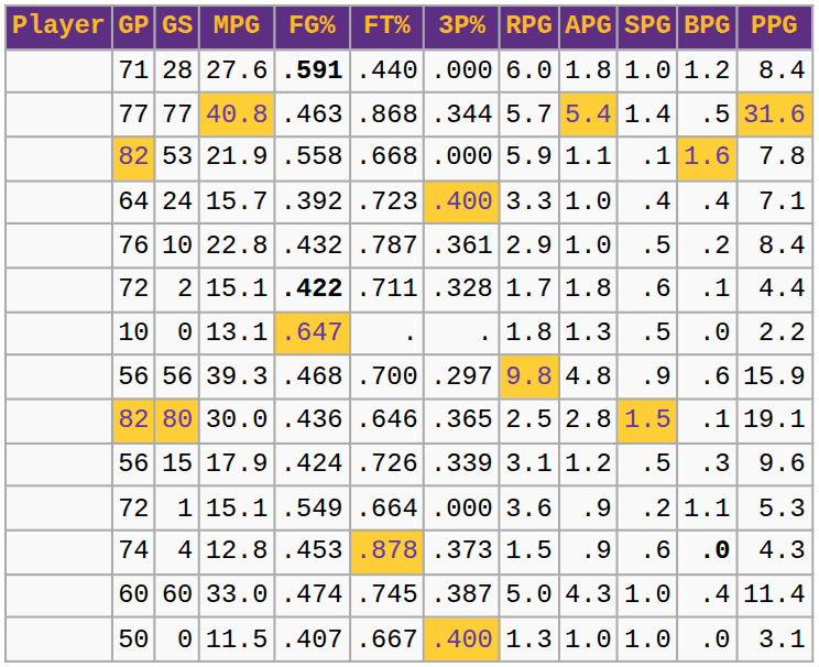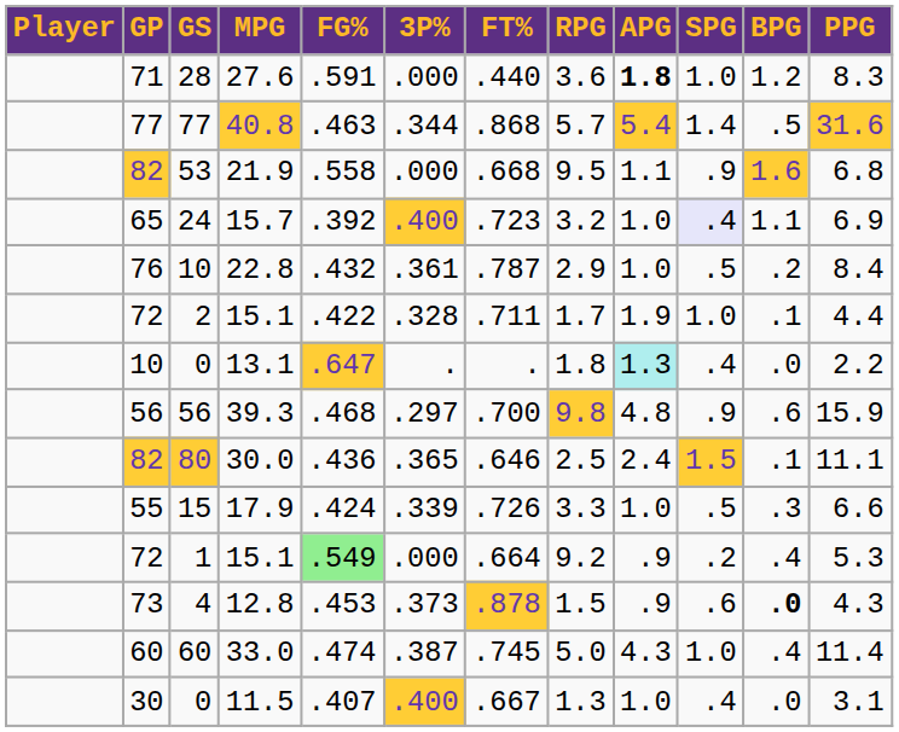columns swapped: 3P% <-> FT%
28 | FG%: bold -> normal
28 | RPG: 6.0 -> 3.6
28 | APG: normal -> bold
28 | PPG: 8.4 -> 8.3
53 | RPG: 5.9 -> 9.5
53 | SPG: .1 -> .9
53 | PPG: 7.8 -> 6.8
24 | GP: 64 -> 65
24 | RPG: 3.3 -> 3.2
24 | SPG: no background -> lavender background
24 | BPG: .4 -> 1.1
24 | PPG: 7.1 -> 6.9
2 | FG%: bold -> normal
2 | APG: 1.8 -> 1.9
2 | SPG: .6 -> 1.0
0 / 13.1 | APG: no background -> paleturquoise background
0 / 13.1 | SPG: .5 -> .4
80 | APG: 2.8 -> 2.4
80 | PPG: 19.1 -> 11.1
15 | GP: 56 -> 55
15 | RPG: 3.1 -> 3.3
15 | APG: 1.2 -> 1.0
15 | PPG: 9.6 -> 6.6
1 | FG%: no background -> lightgreen background
1 | RPG: 3.6 -> 9.2
1 | BPG: 1.1 -> .4
4 | GP: 74 -> 73
0 / 11.5 | GP: 50 -> 30
0 / 11.5 | SPG: 1.0 -> .4
